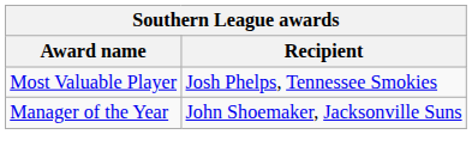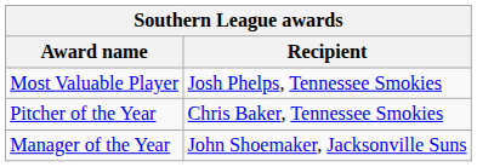+ row: Pitcher of the Year | Chris Baker, Tennessee Smokies
